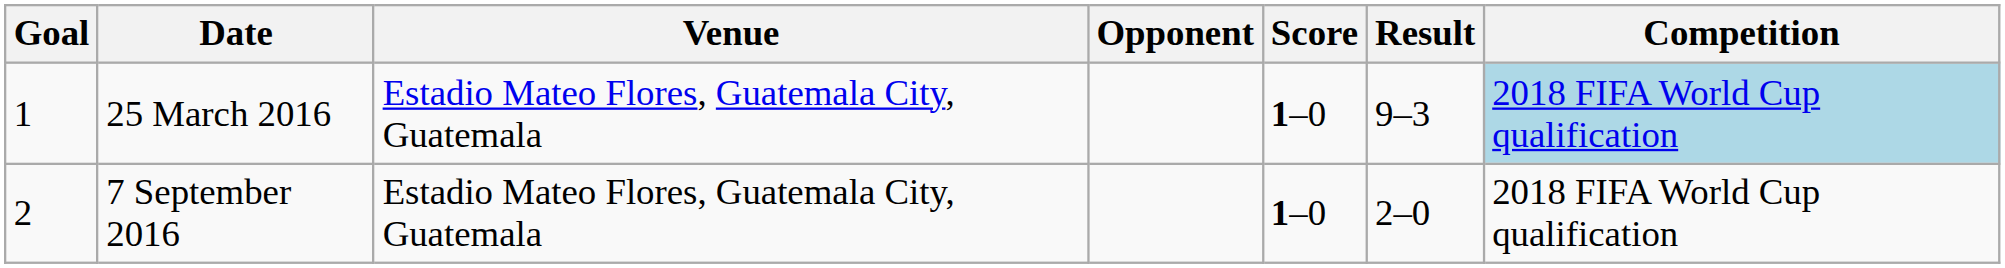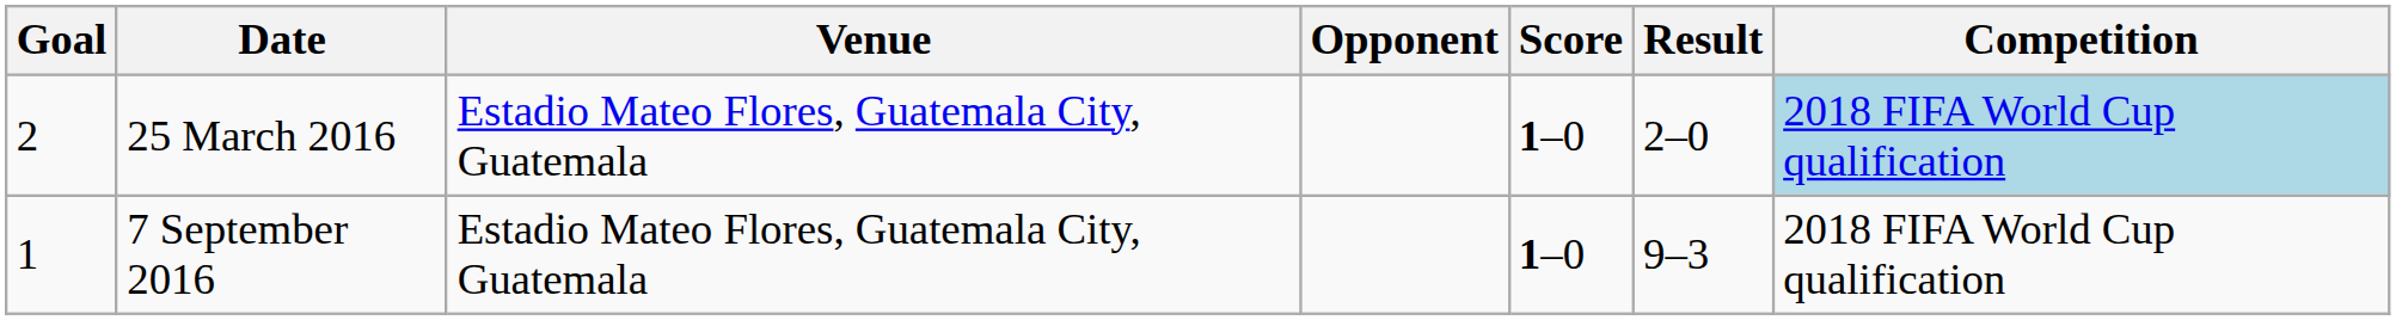25 March 2016 | Goal: 1 -> 2
25 March 2016 | Result: 9–3 -> 2–0
7 September 2016 | Goal: 2 -> 1
7 September 2016 | Result: 2–0 -> 9–3
